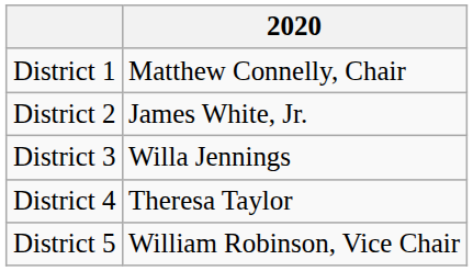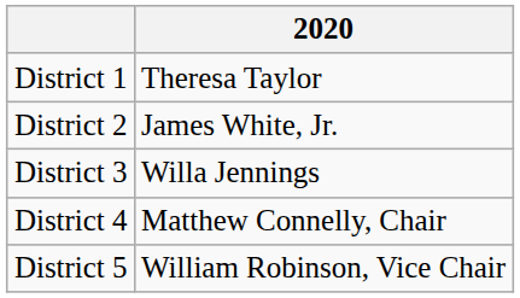District 1 | 2020: Matthew Connelly, Chair -> Theresa Taylor
District 4 | 2020: Theresa Taylor -> Matthew Connelly, Chair
